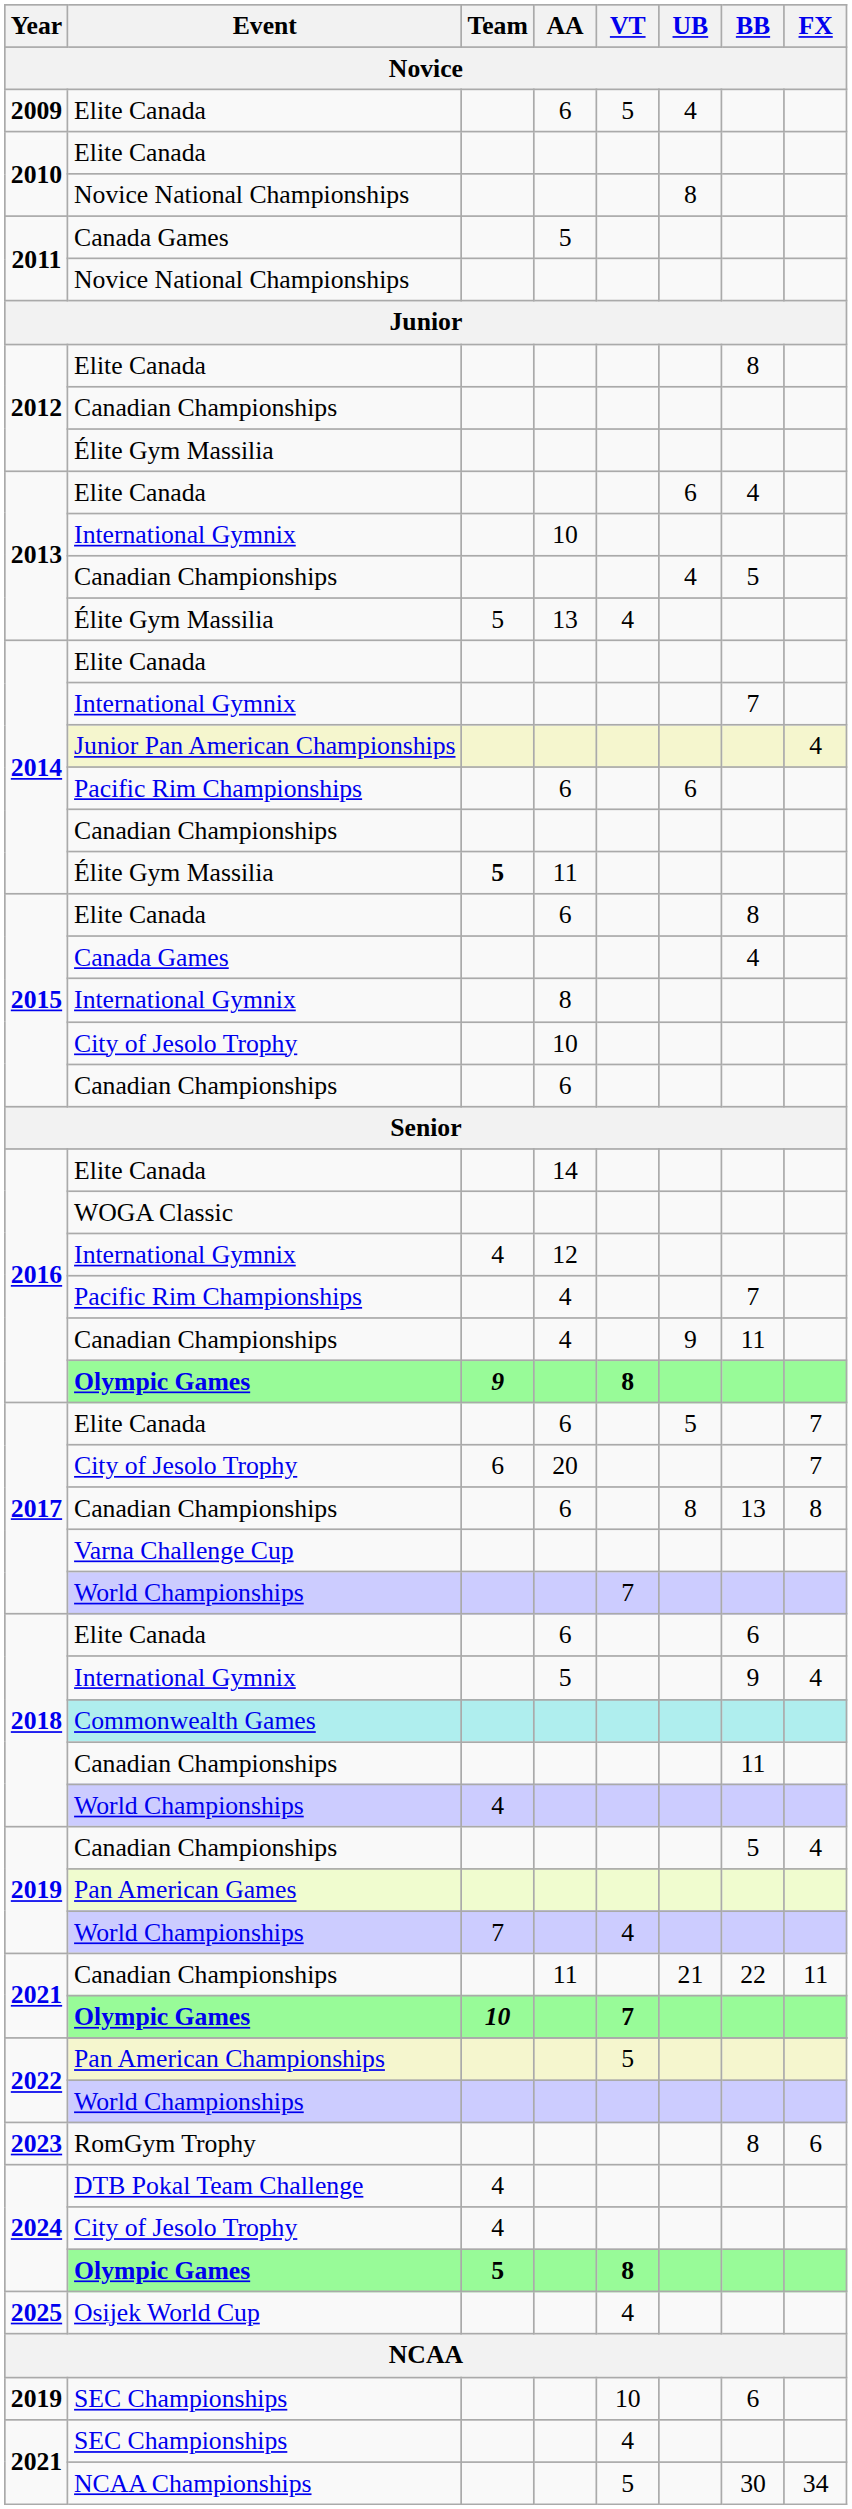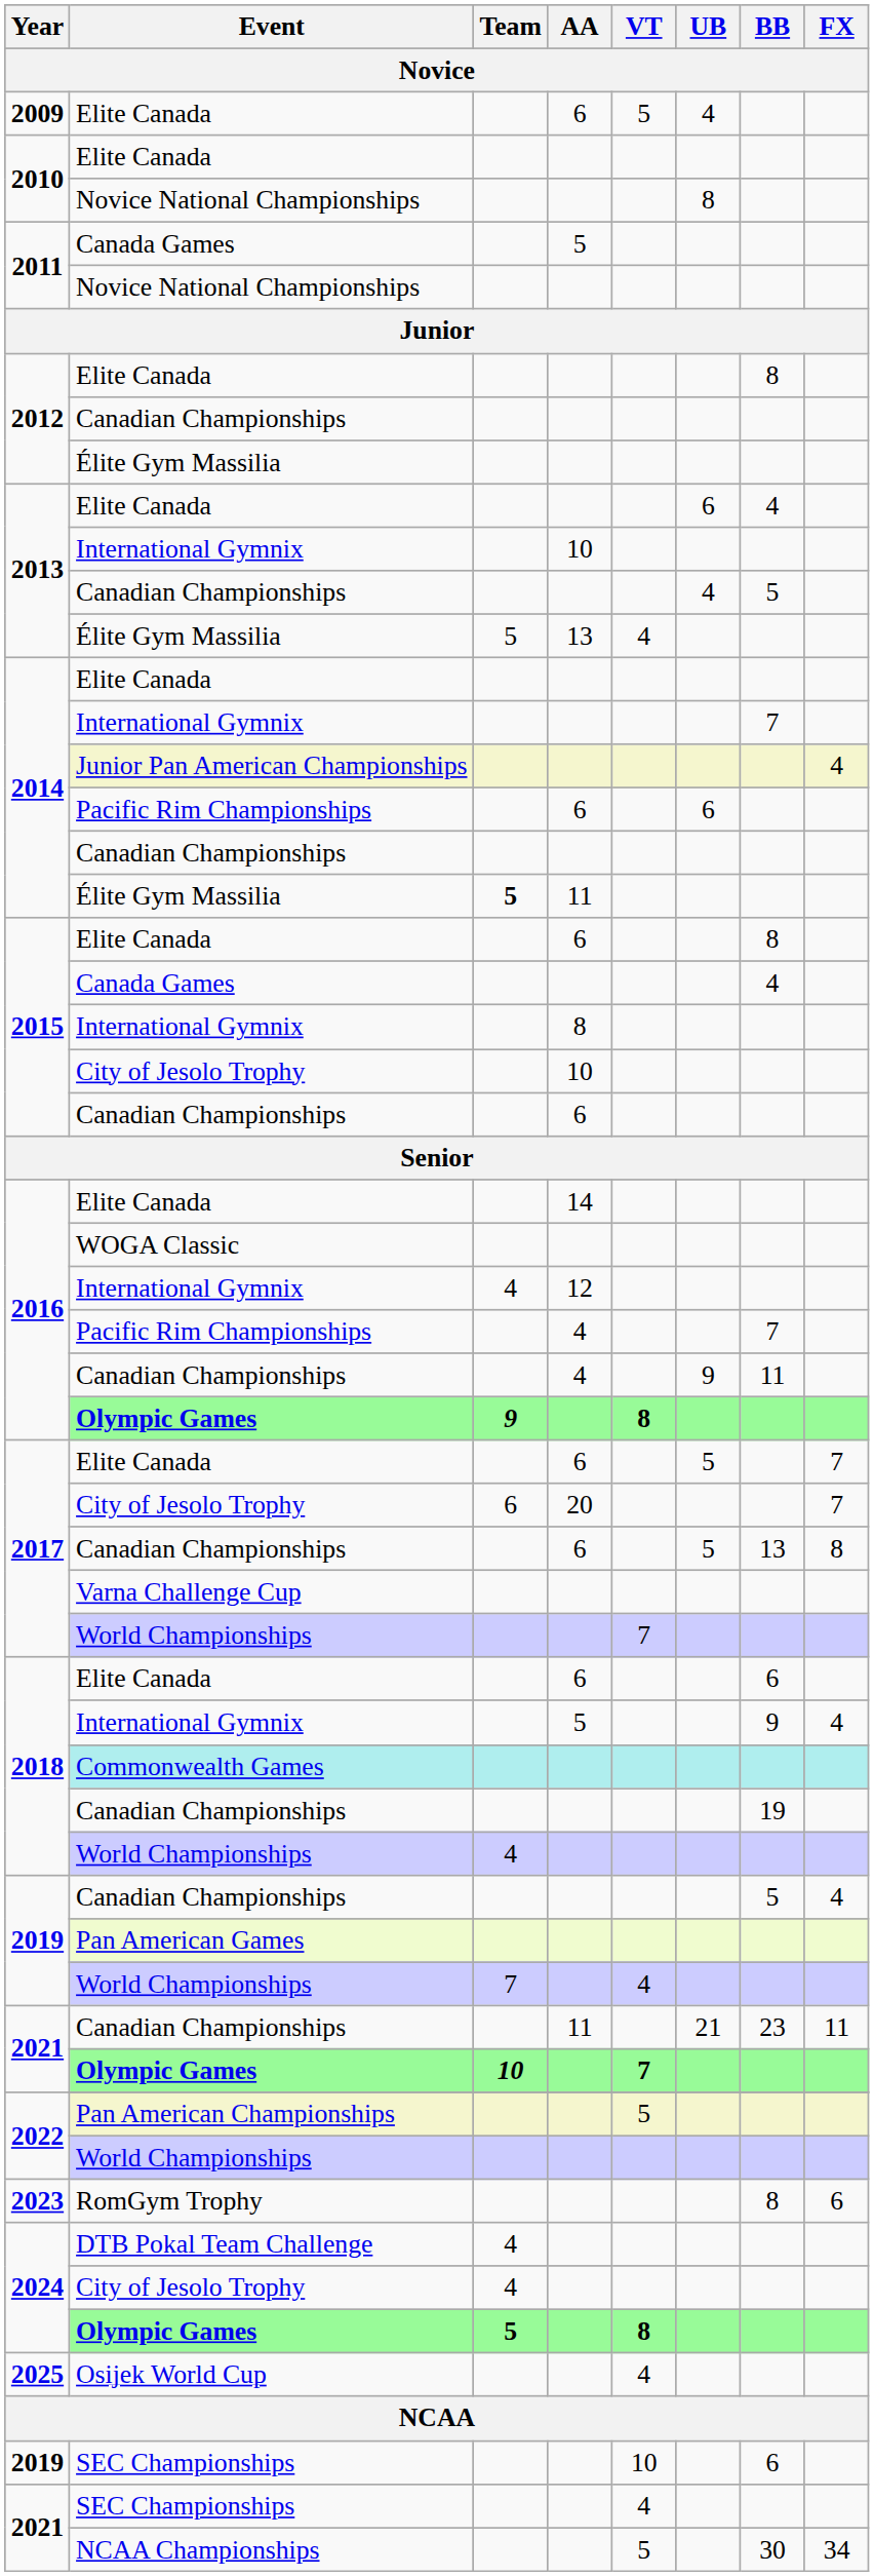2017 / Canadian Championships | UB: 8 -> 5
2018 / Canadian Championships | BB: 11 -> 19
2021 / Canadian Championships | BB: 22 -> 23
